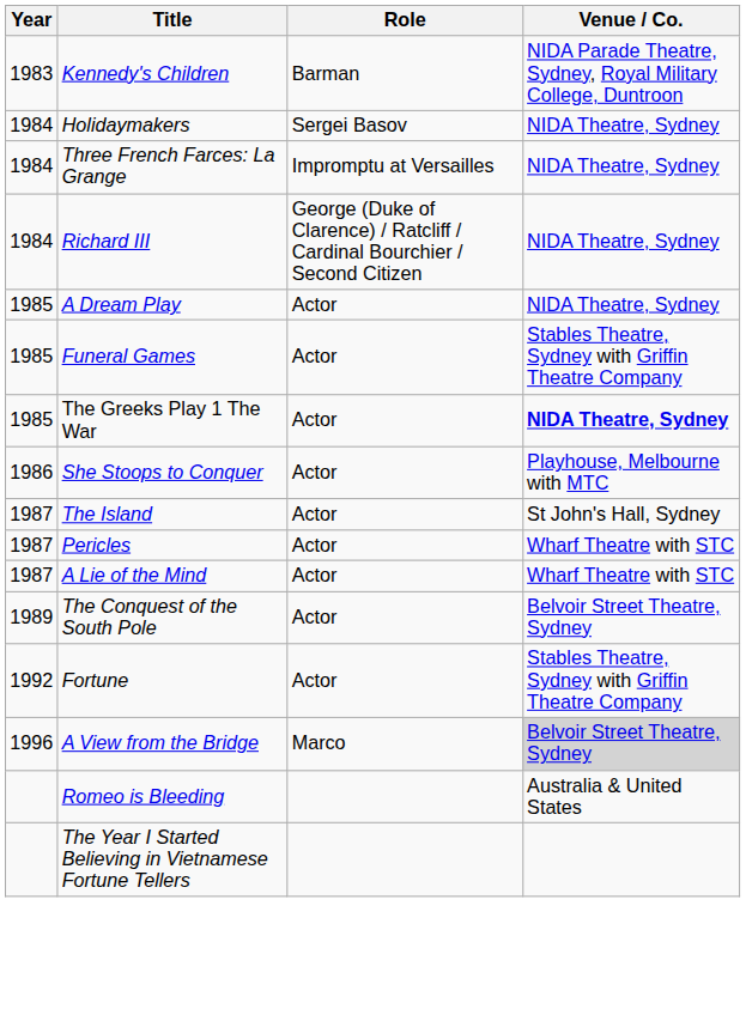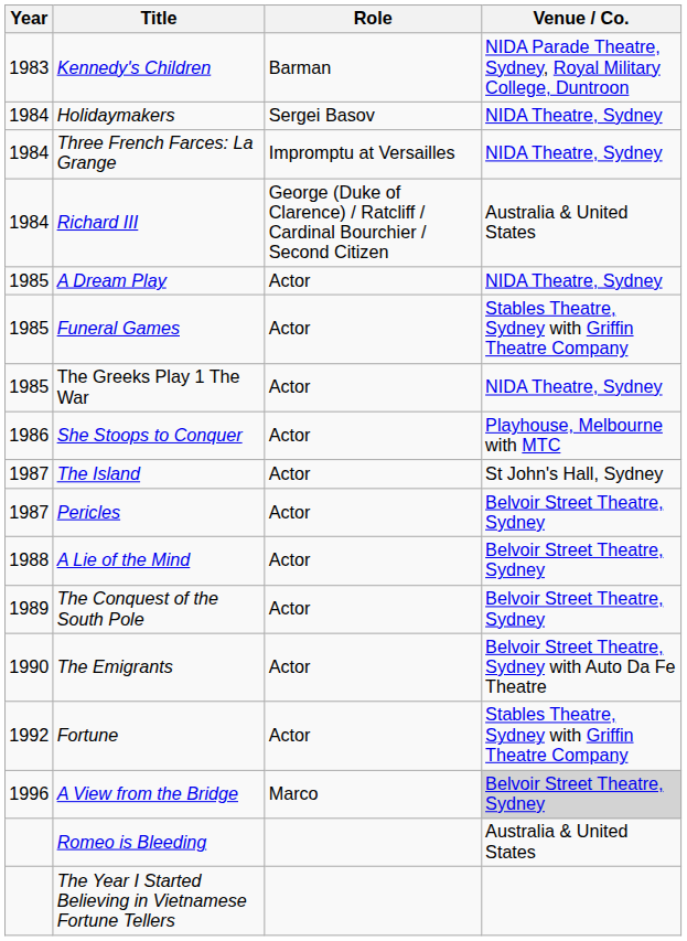Richard III | Venue / Co.: NIDA Theatre, Sydney -> Australia & United States
The Greeks Play 1 The War | Venue / Co.: bold -> normal
Pericles | Venue / Co.: Wharf Theatre with STC -> Belvoir Street Theatre, Sydney
A Lie of the Mind | Year: 1987 -> 1988
A Lie of the Mind | Venue / Co.: Wharf Theatre with STC -> Belvoir Street Theatre, Sydney
+ row: 1990 | The Emigrants | Actor | Belvoir Street Theatre, Sydney with Auto Da Fe Theatre
